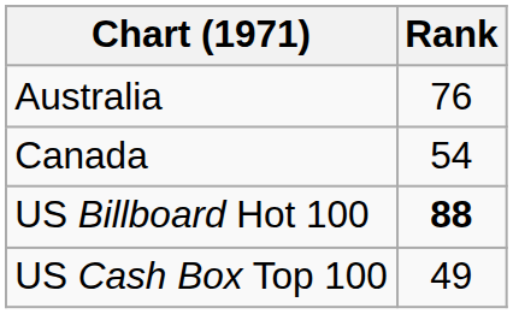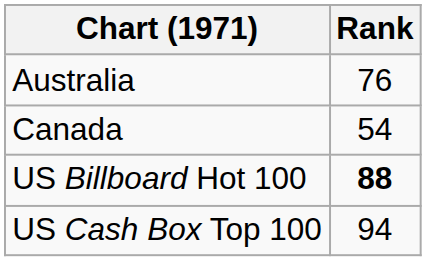US Cash Box Top 100 | Rank: 49 -> 94
